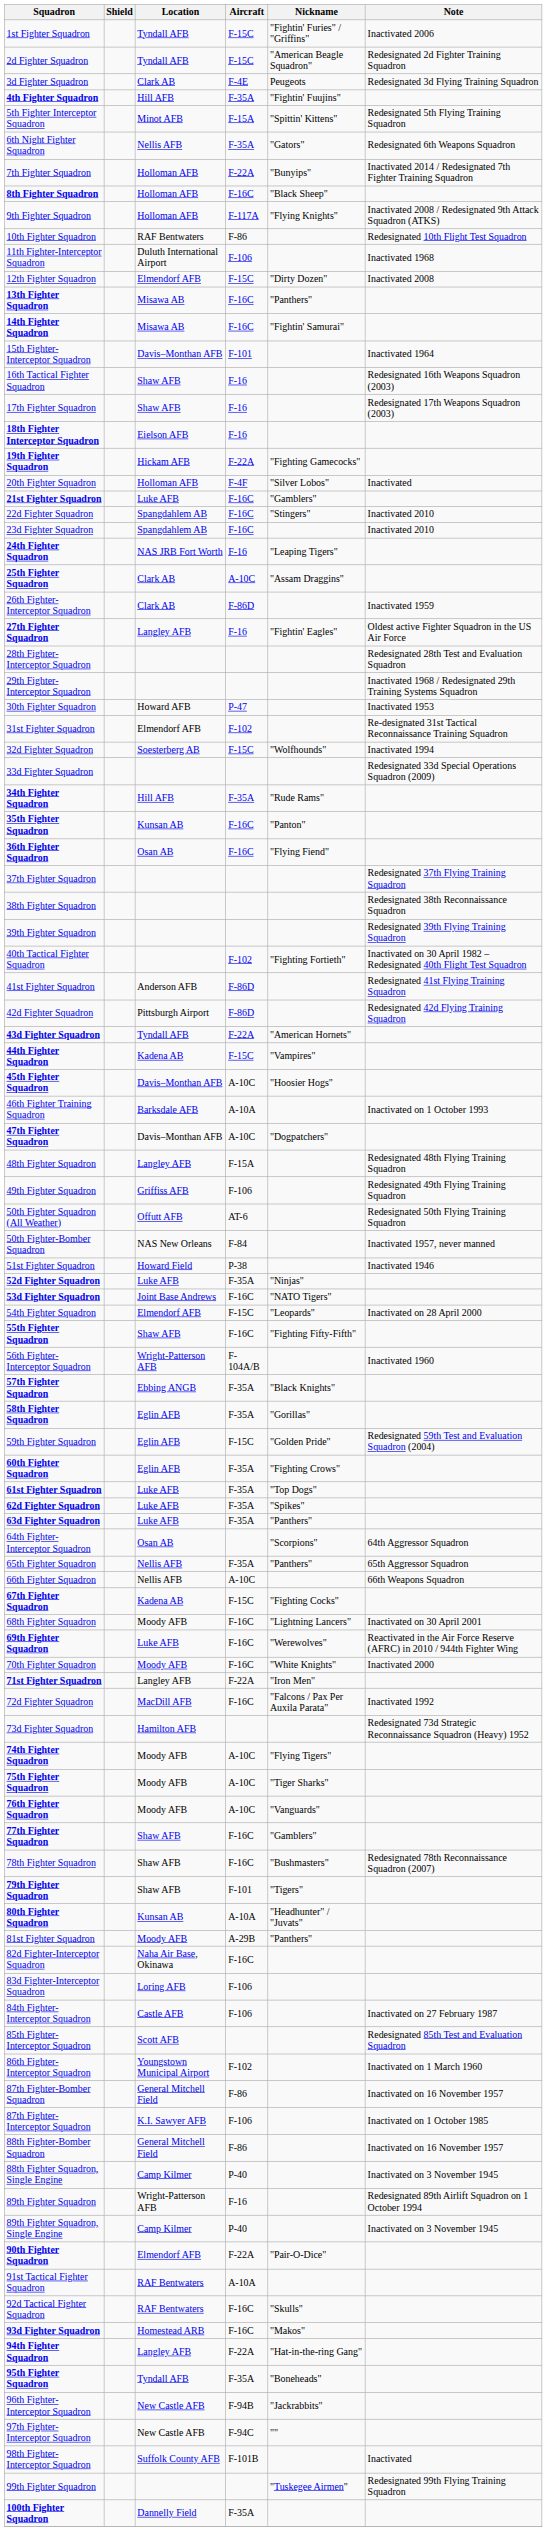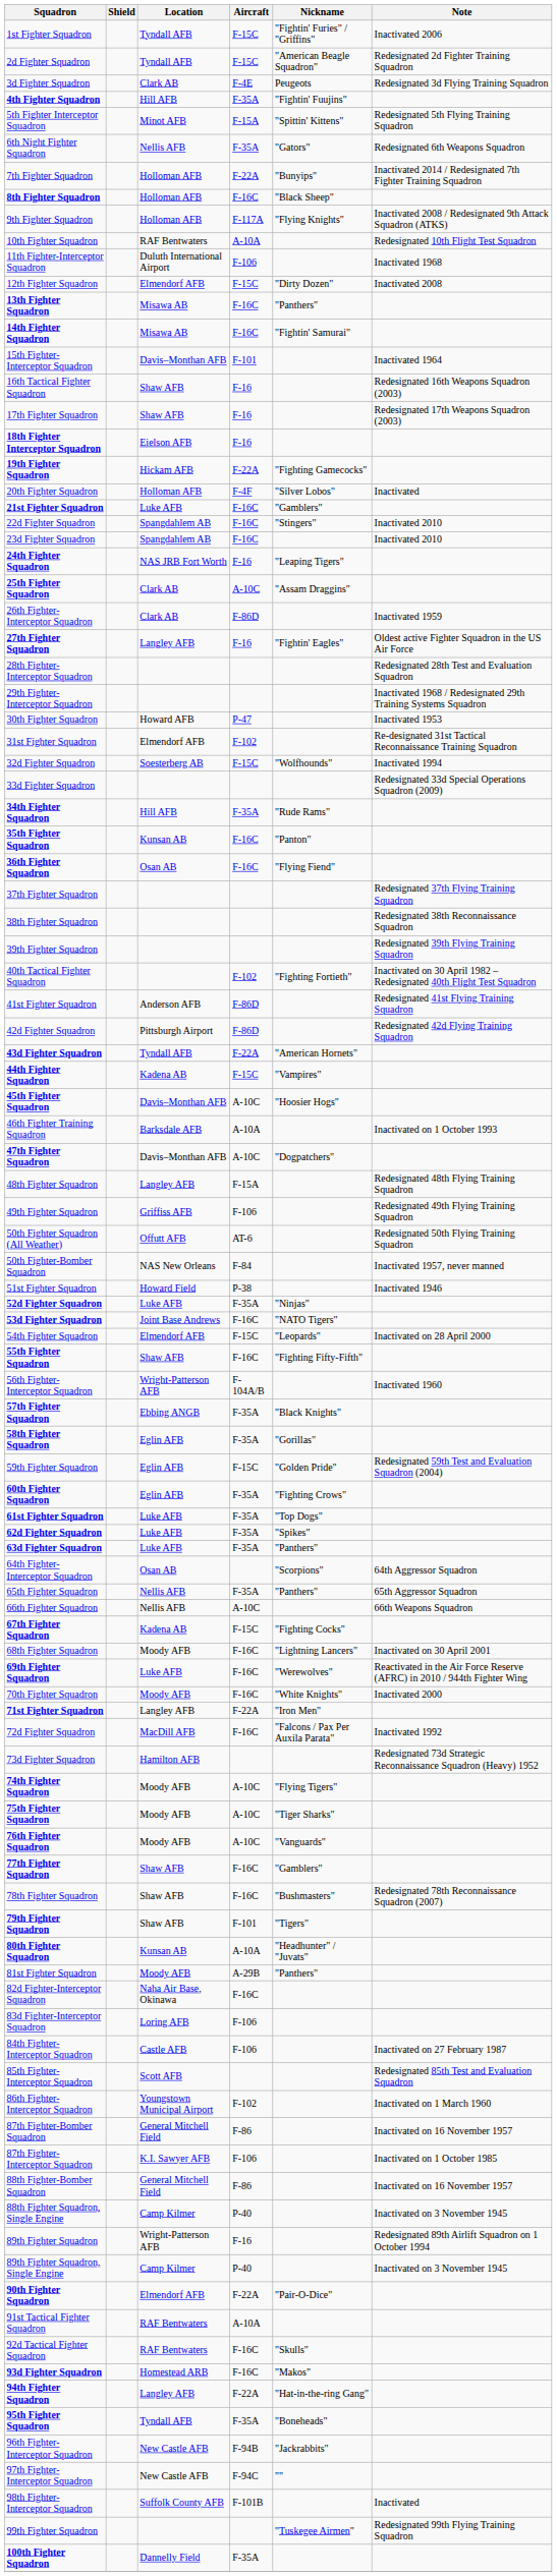10th Fighter Squadron | Aircraft: F-86 -> A-10A
